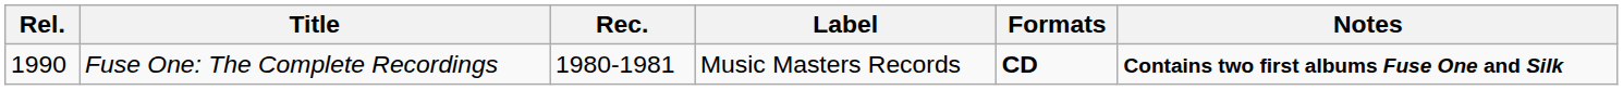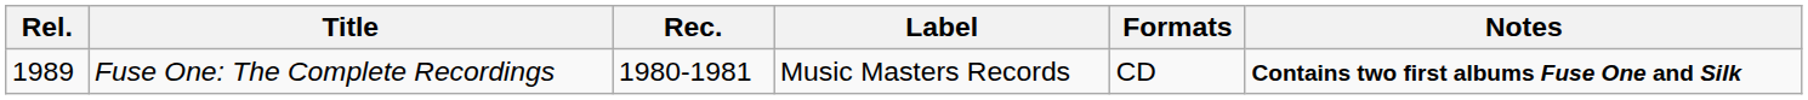Fuse One: The Complete Recordings | Rel.: 1990 -> 1989
Fuse One: The Complete Recordings | Formats: bold -> normal
